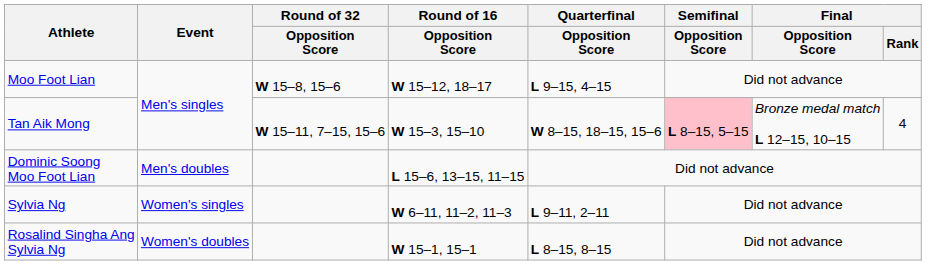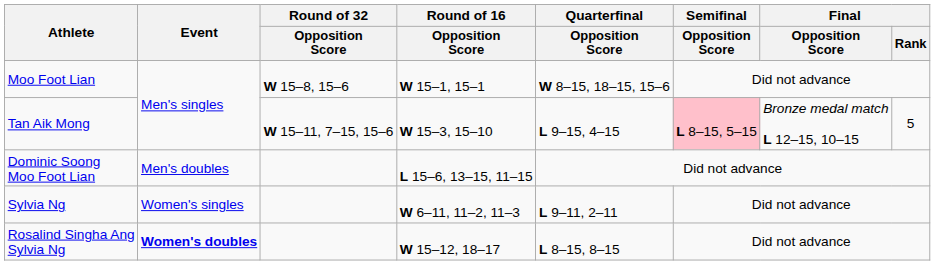Moo Foot Lian | Round of 16 / Opposition Score: W 15–12, 18–17 -> W 15–1, 15–1
Moo Foot Lian | Quarterfinal / Opposition Score: L 9–15, 4–15 -> W 8–15, 18–15, 15–6
Tan Aik Mong | Quarterfinal / Opposition Score: W 8–15, 18–15, 15–6 -> L 9–15, 4–15
Tan Aik Mong | Final / Rank: 4 -> 5
Rosalind Singha Ang Sylvia Ng | Event: normal -> bold
Rosalind Singha Ang Sylvia Ng | Round of 16 / Opposition Score: W 15–1, 15–1 -> W 15–12, 18–17
